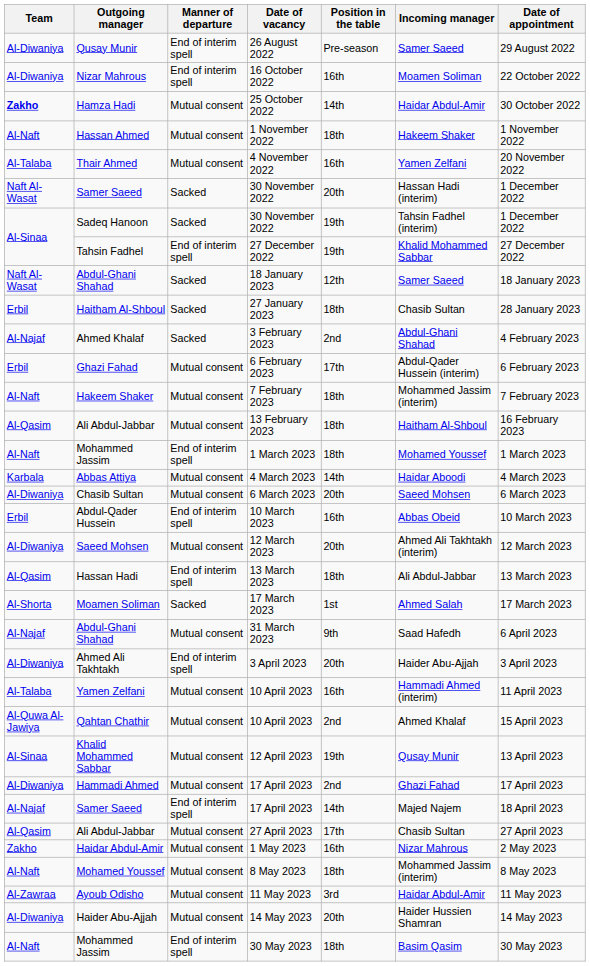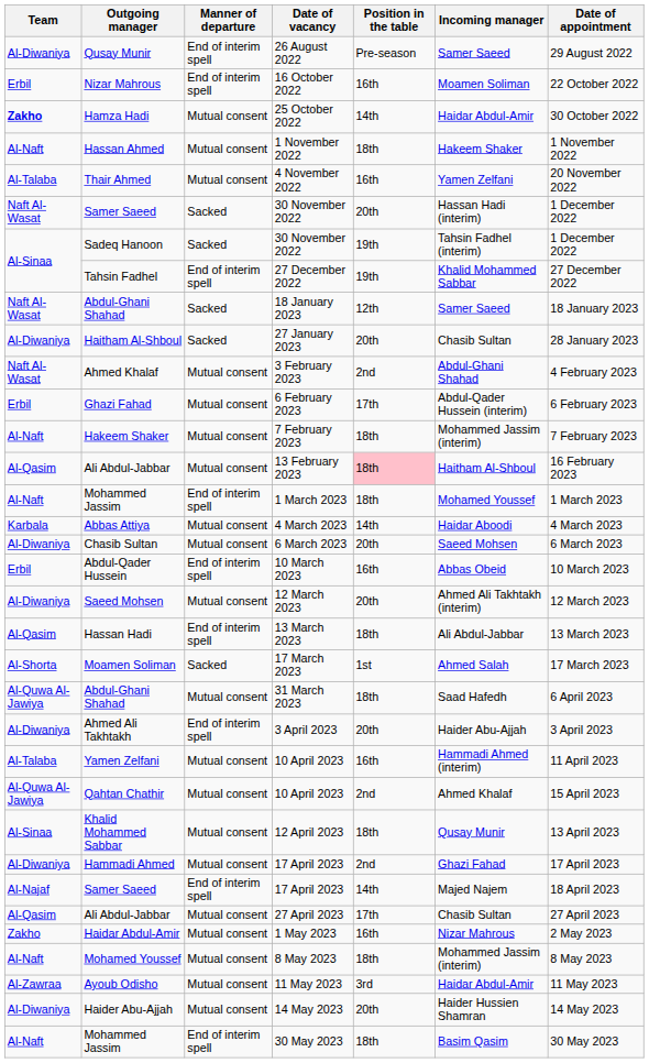16 October 2022 | Team: Al-Diwaniya -> Erbil
27 January 2023 | Team: Erbil -> Al-Diwaniya
27 January 2023 | Position in the table: 18th -> 20th
3 February 2023 | Team: Al-Najaf -> Naft Al-Wasat
3 February 2023 | Manner of departure: Sacked -> Mutual consent
13 February 2023 | Position in the table: no background -> pink background
31 March 2023 | Team: Al-Najaf -> Al-Quwa Al-Jawiya
31 March 2023 | Position in the table: 9th -> 18th
12 April 2023 | Position in the table: 19th -> 18th
